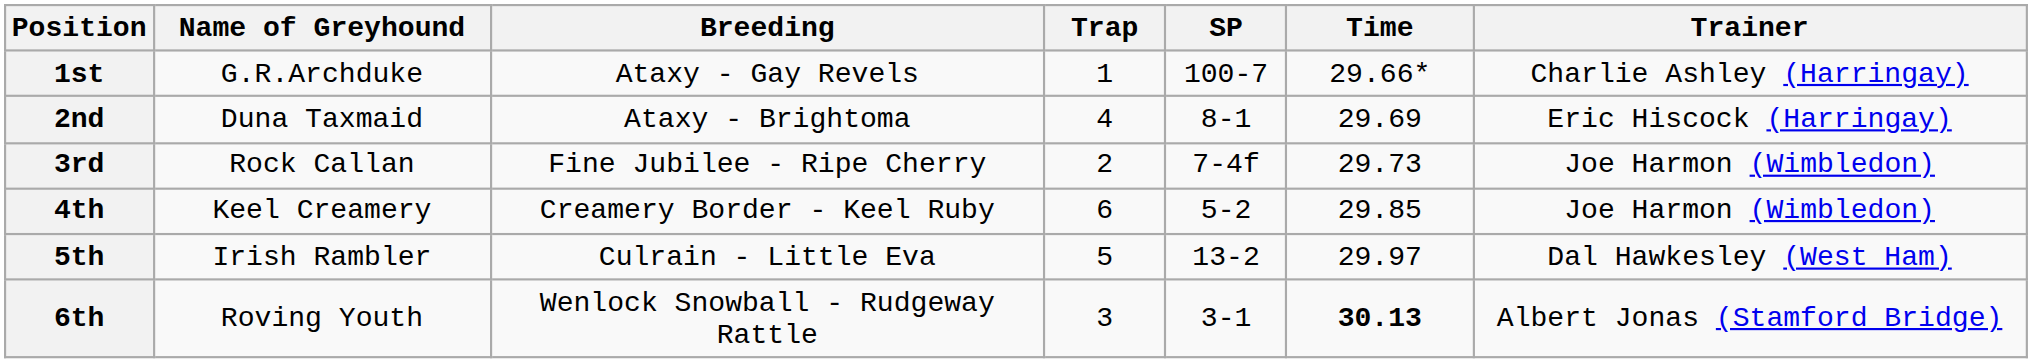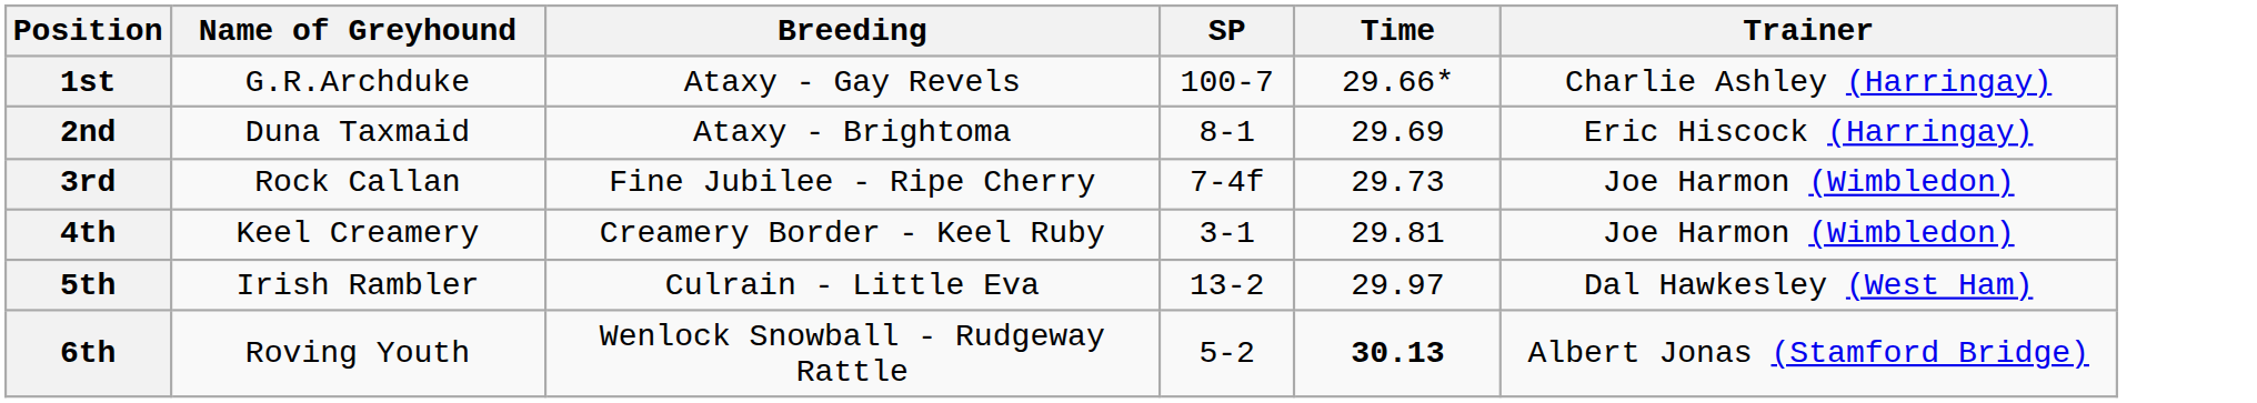- column: Trap | 1 | 4 | 2 | 6 | 5 | 3
4th | SP: 5-2 -> 3-1
4th | Time: 29.85 -> 29.81
6th | SP: 3-1 -> 5-2
